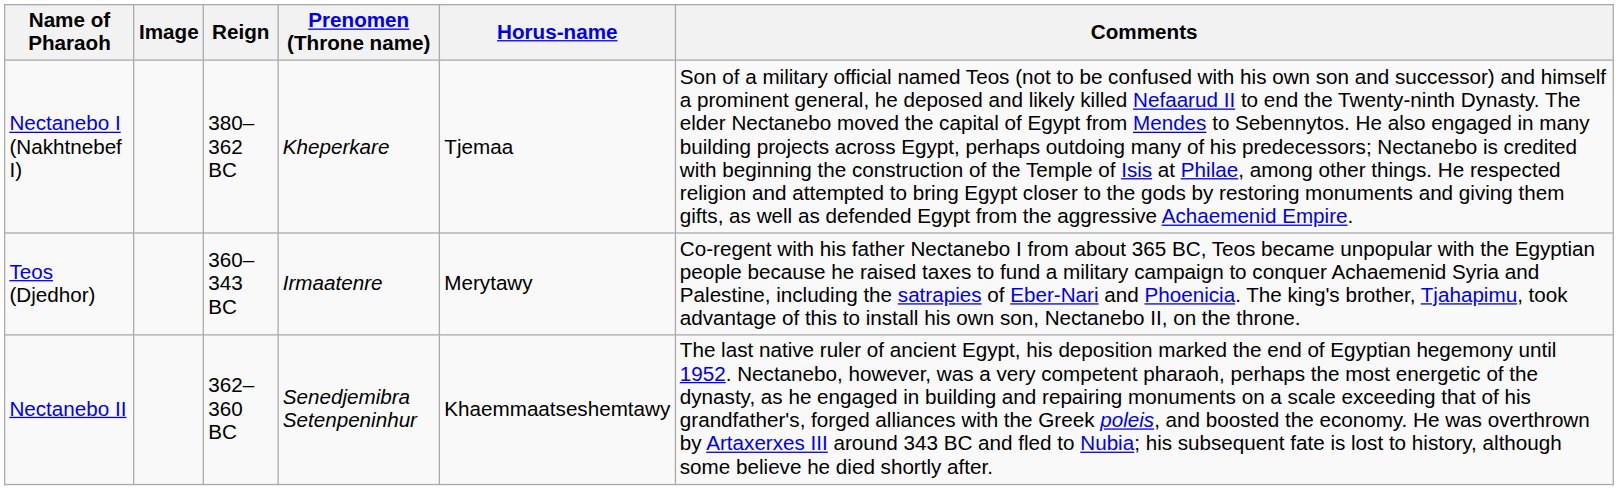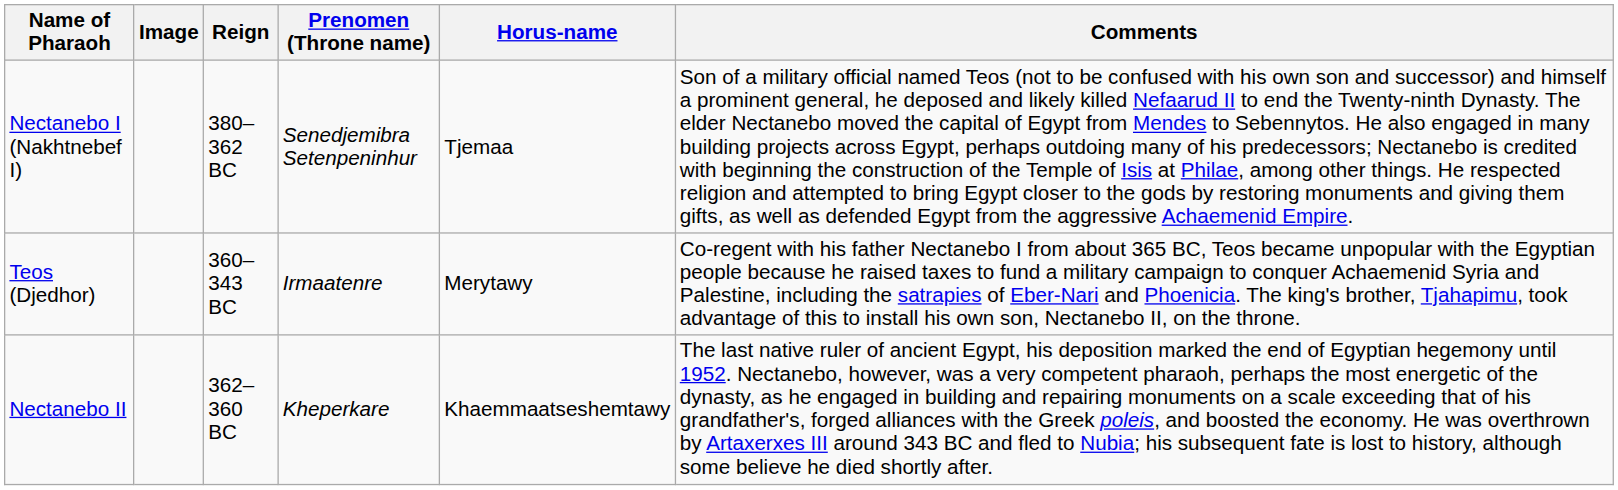Nectanebo I (Nakhtnebef I) | Prenomen (Throne name): Kheperkare -> Senedjemibra Setenpeninhur
Nectanebo II | Prenomen (Throne name): Senedjemibra Setenpeninhur -> Kheperkare
